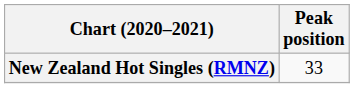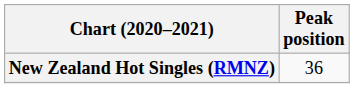New Zealand Hot Singles (RMNZ) | Peak position: 33 -> 36
